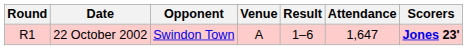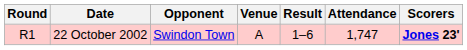22 October 2002 | Attendance: 1,647 -> 1,747
